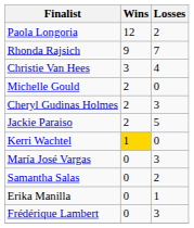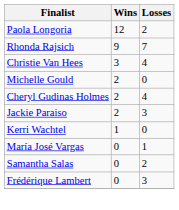Cheryl Gudinas Holmes | Losses: 3 -> 4
Jackie Paraiso | Losses: 5 -> 3
Kerri Wachtel | Wins: gold background -> no background
María José Vargas | Losses: 3 -> 1
- row: Erika Manilla | 0 | 1
